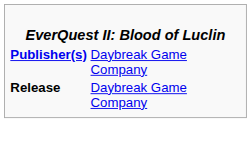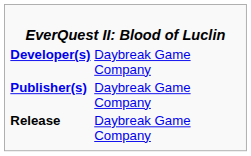+ row: Developer(s) | Daybreak Game Company
